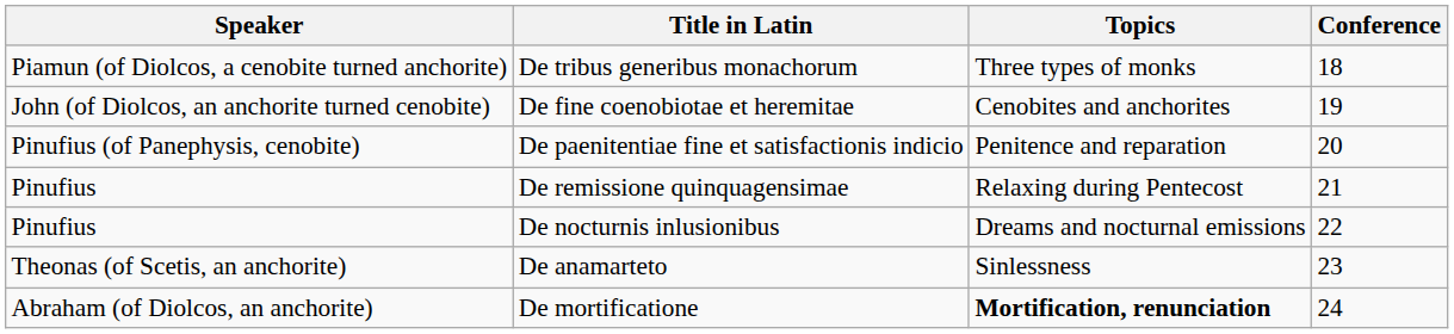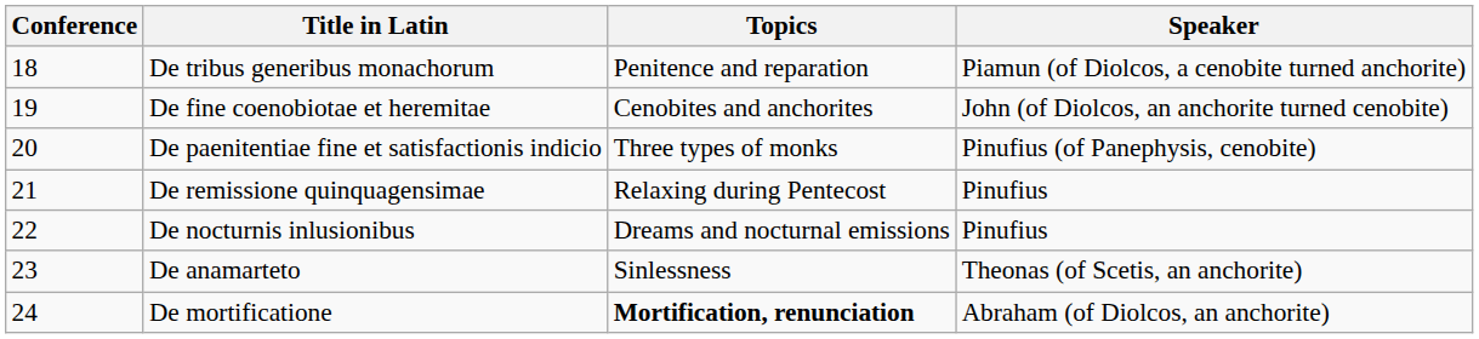columns swapped: Conference <-> Speaker
De tribus generibus monachorum | Topics: Three types of monks -> Penitence and reparation
De paenitentiae fine et satisfactionis indicio | Topics: Penitence and reparation -> Three types of monks
